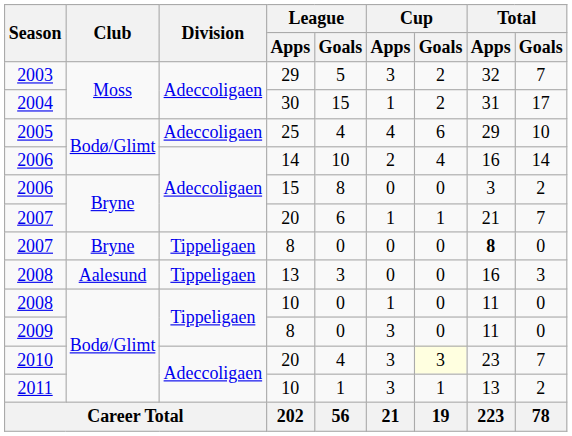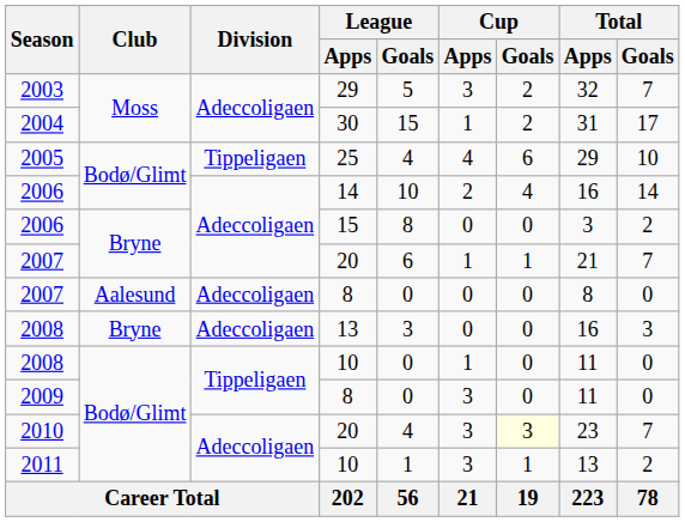2005 | Division: Adeccoligaen -> Tippeligaen
2007 / 8 | Club: Bryne -> Aalesund
2007 / 8 | Division: Tippeligaen -> Adeccoligaen
2007 / 8 | Total / Apps: bold -> normal
2008 / 13 | Club: Aalesund -> Bryne
2008 / 13 | Division: Tippeligaen -> Adeccoligaen
